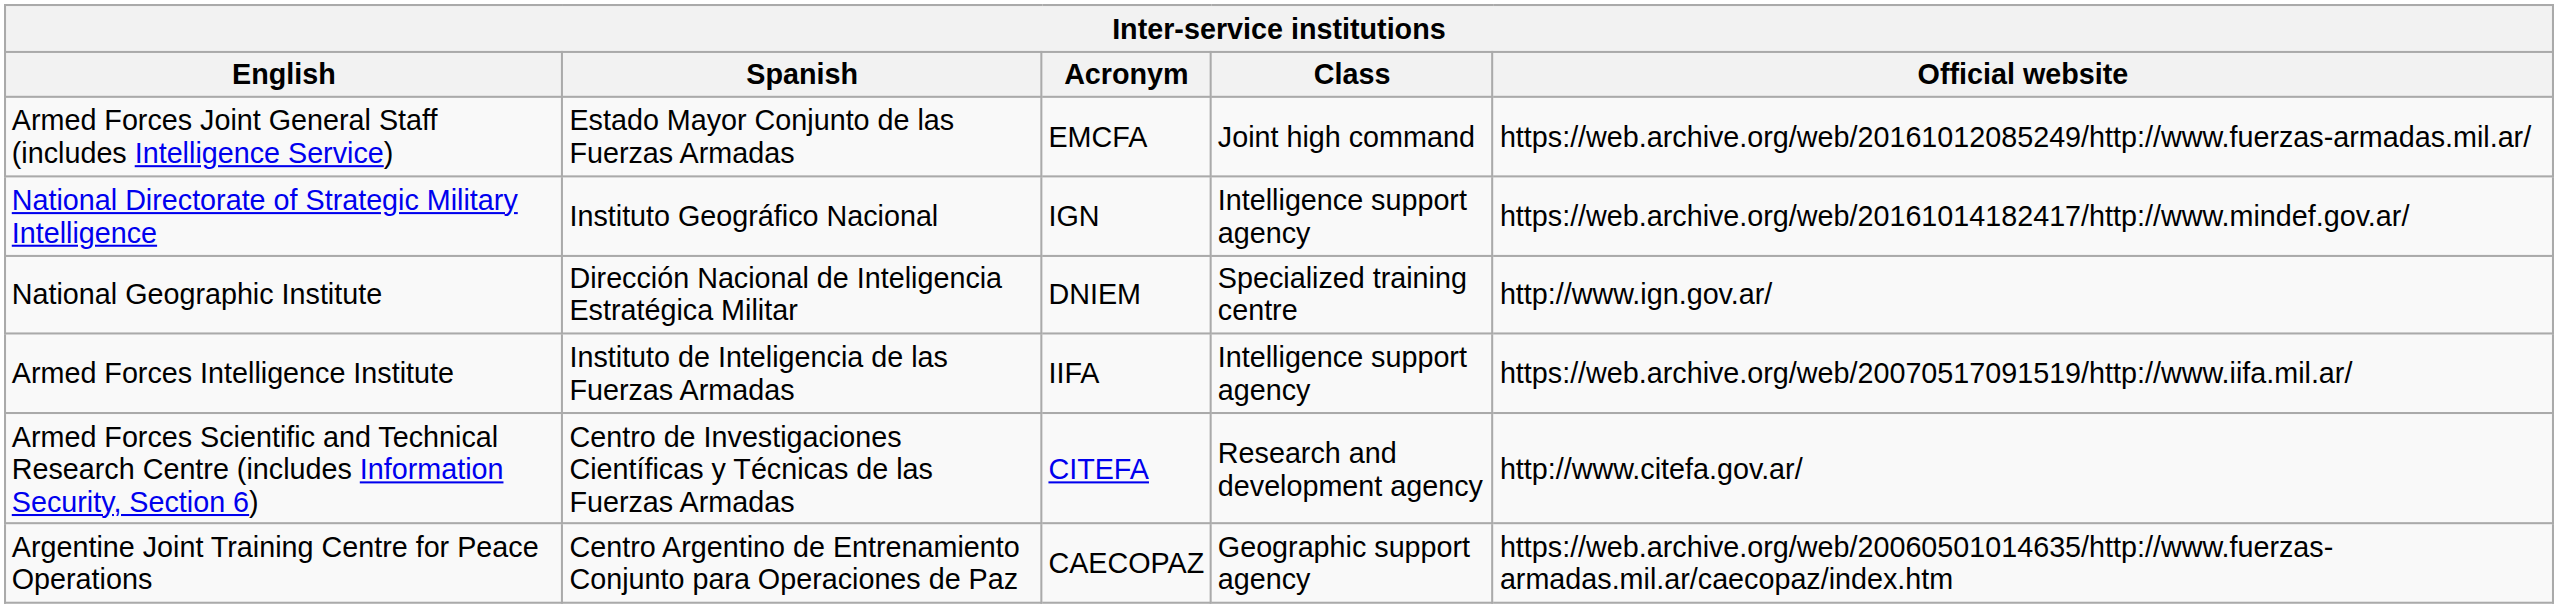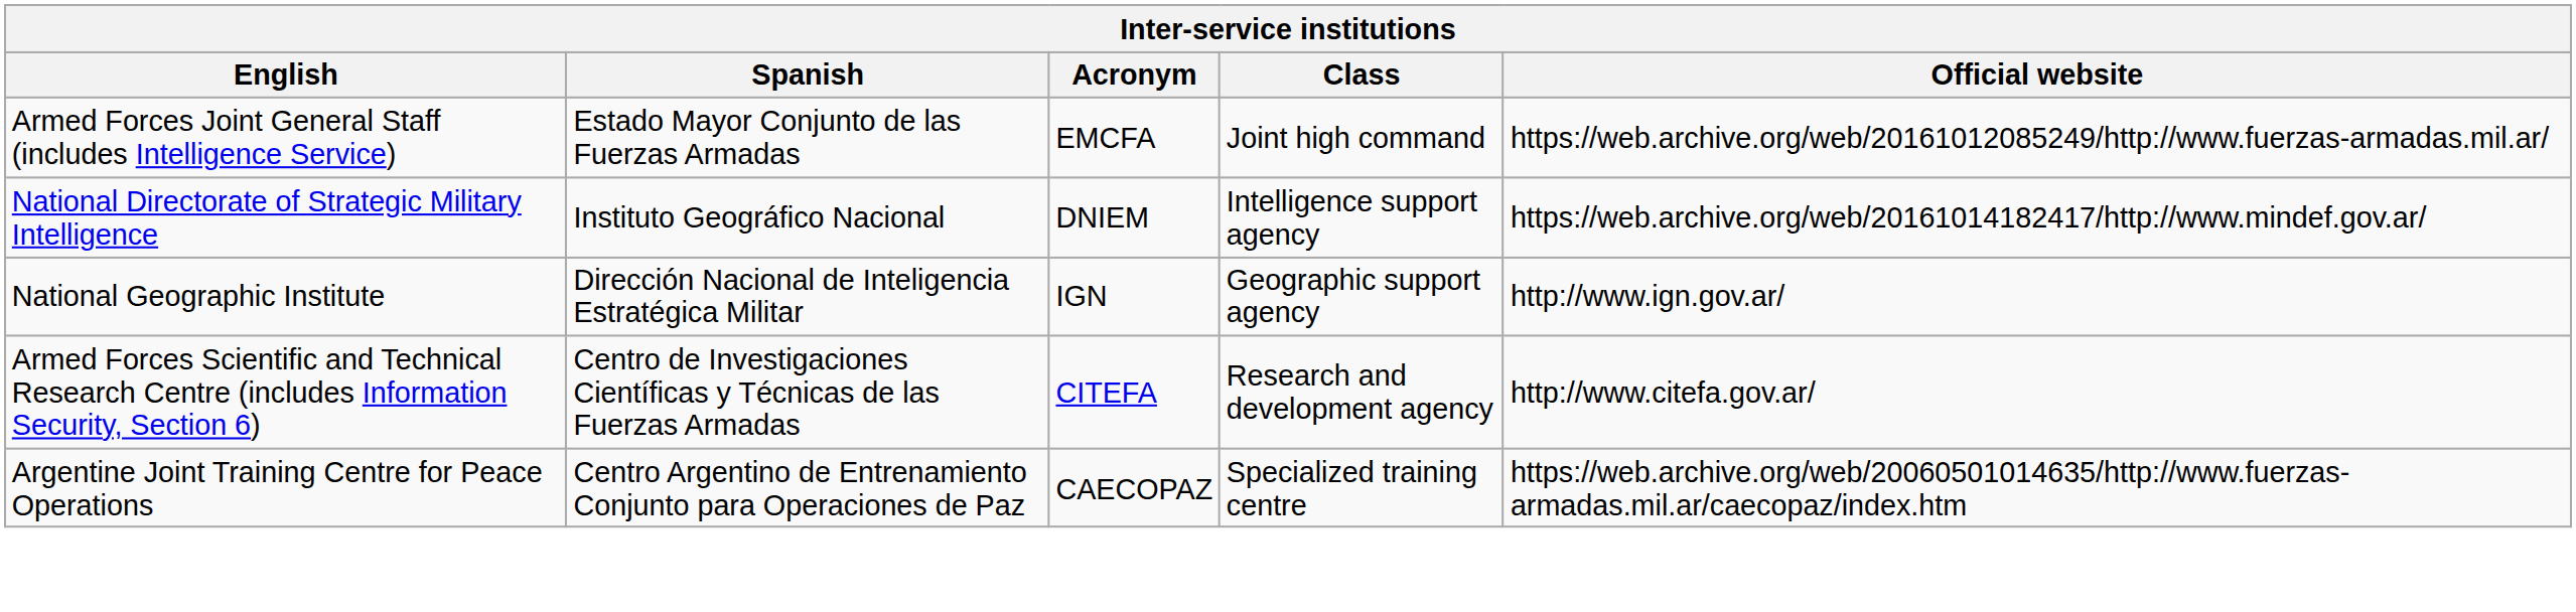National Directorate of Strategic Military Intelligence | Acronym: IGN -> DNIEM
National Geographic Institute | Acronym: DNIEM -> IGN
National Geographic Institute | Class: Specialized training centre -> Geographic support agency
- row: Armed Forces Intelligence Institute | Instituto de Inteligencia de las Fuerzas Armadas | IIFA | Intelligence support agency | https://web.archive.org/web/20070517091519/http://www.iifa.mil.ar/
Argentine Joint Training Centre for Peace Operations | Class: Geographic support agency -> Specialized training centre
